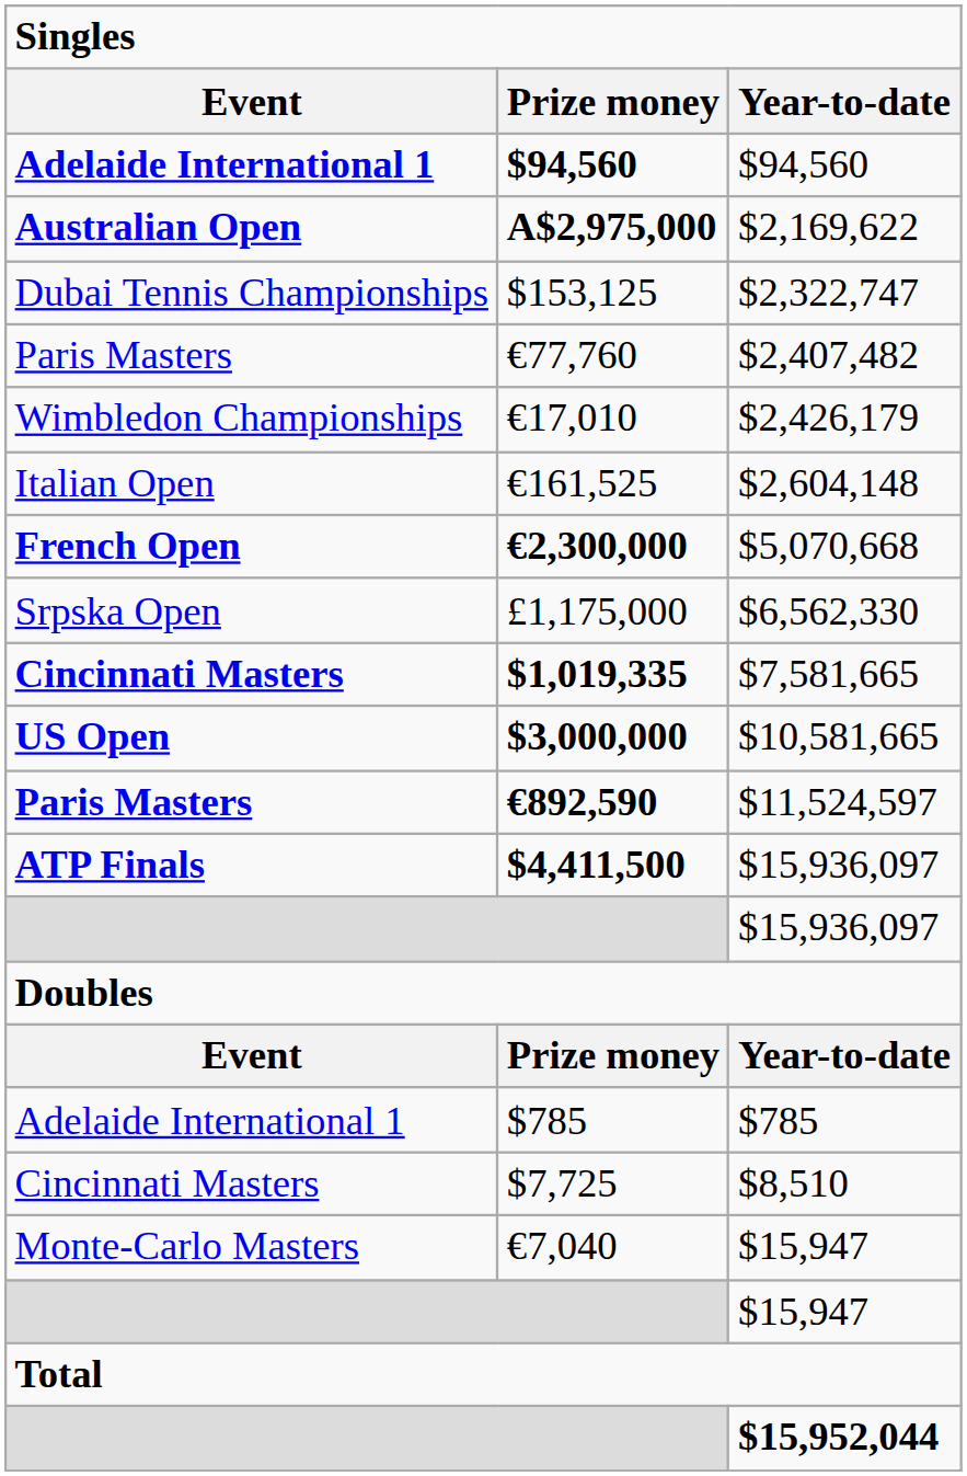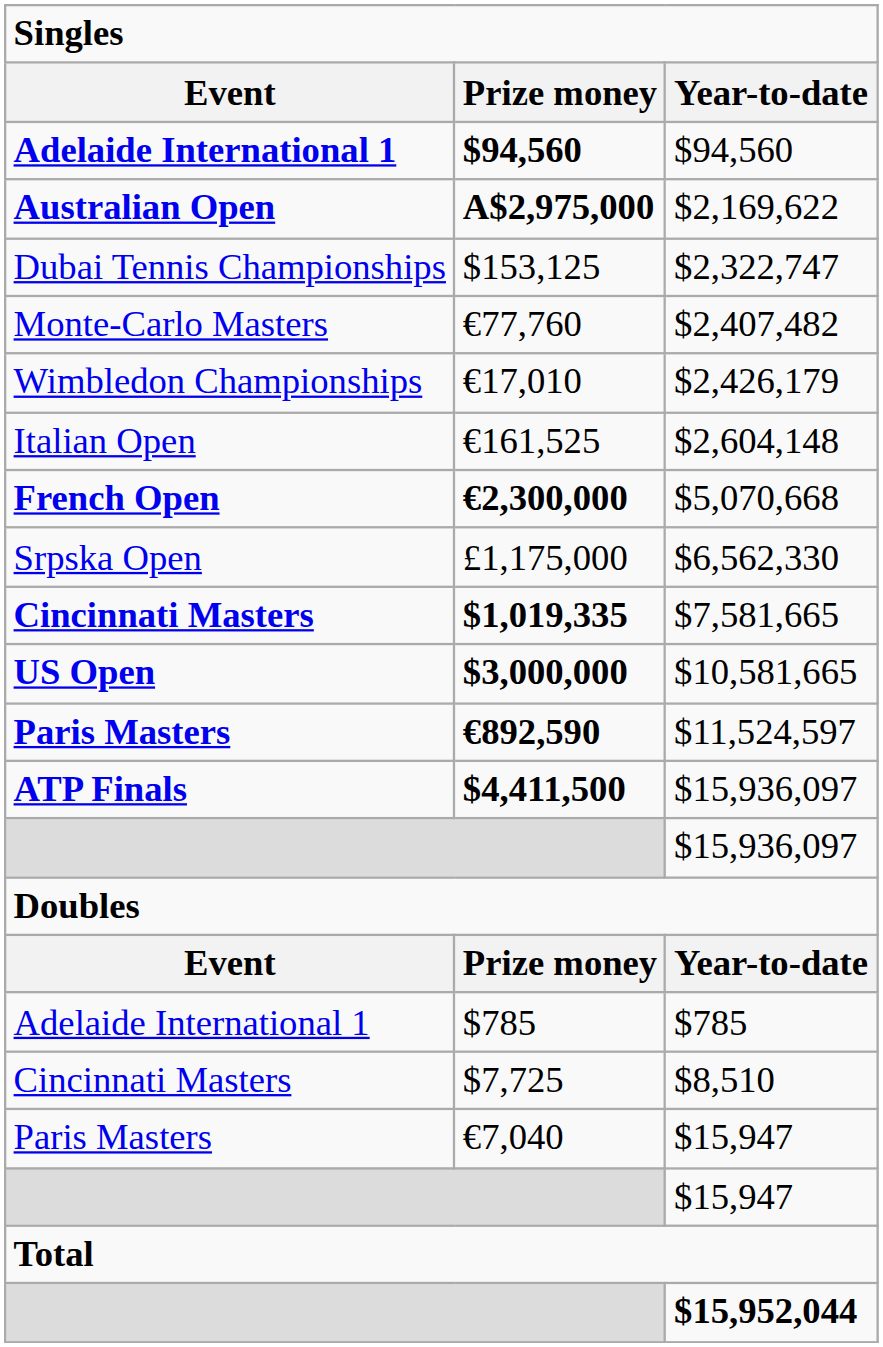€77,760 | Event: Paris Masters -> Monte-Carlo Masters
€7,040 | Event: Monte-Carlo Masters -> Paris Masters
